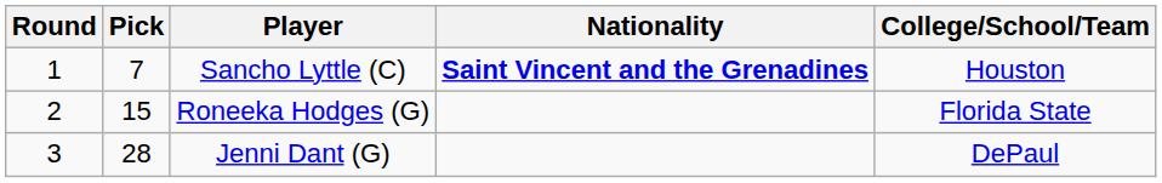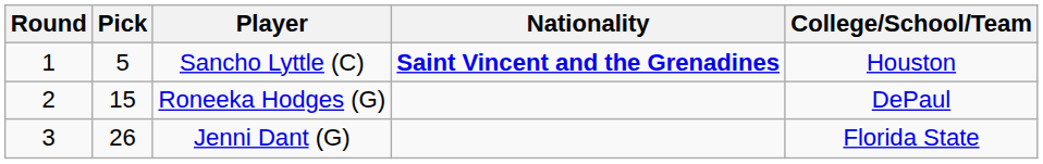Sancho Lyttle (C) | Pick: 7 -> 5
Roneeka Hodges (G) | College/School/Team: Florida State -> DePaul
Jenni Dant (G) | Pick: 28 -> 26
Jenni Dant (G) | College/School/Team: DePaul -> Florida State
